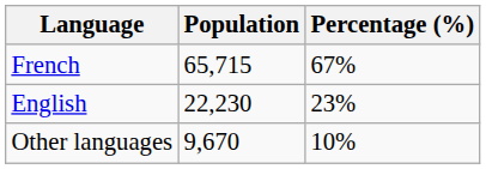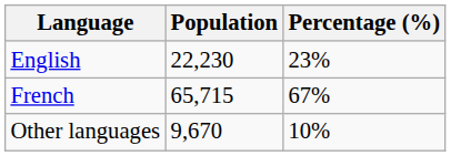rows swapped: French <-> English
